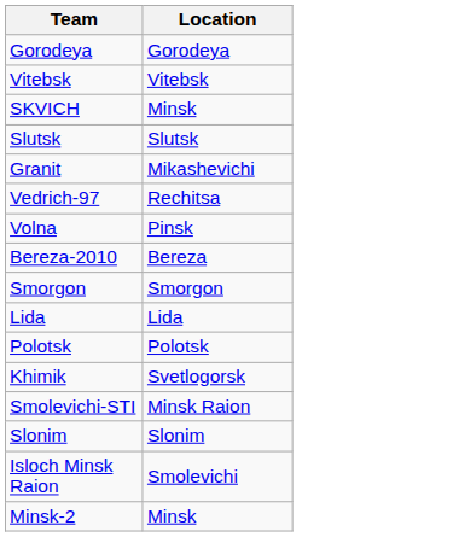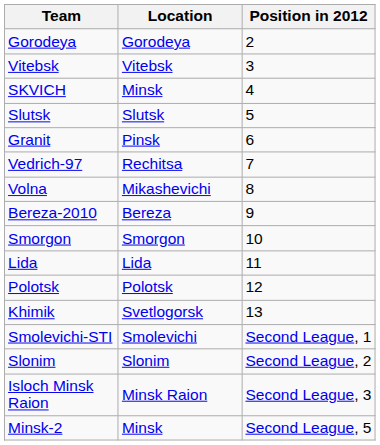+ column: Position in 2012 | 2 | 3 | 4 | 5 | 6 | 7 | 8 | 9 | 10 | 11 | 12 | 13 | Second League, 1 | Second League, 2 | Second League, 3 | Second League, 5
Granit | Location: Mikashevichi -> Pinsk
Volna | Location: Pinsk -> Mikashevichi
Smolevichi-STI | Location: Minsk Raion -> Smolevichi
Isloch Minsk Raion | Location: Smolevichi -> Minsk Raion
